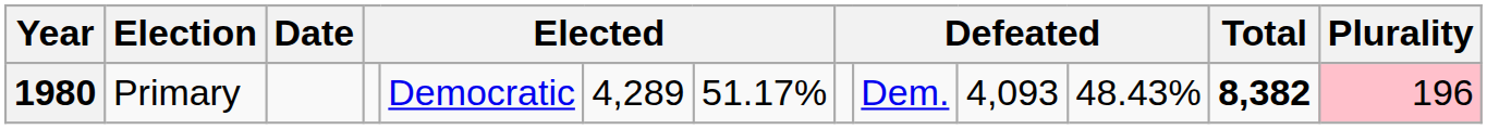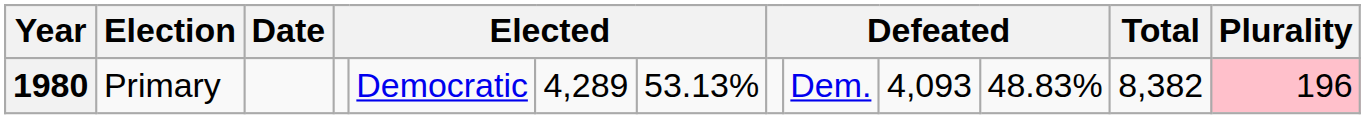1980 | column 7: 51.17% -> 53.13%
1980 | column 11: 48.43% -> 48.83%
1980 | Total: bold -> normal
